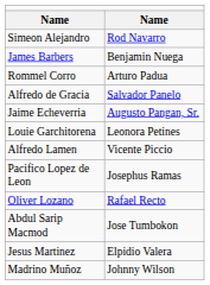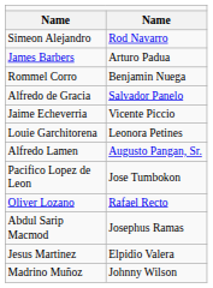James Barbers | column 2: Benjamin Nuega -> Arturo Padua
Rommel Corro | column 2: Arturo Padua -> Benjamin Nuega
Jaime Echeverria | column 2: Augusto Pangan, Sr. -> Vicente Piccio
Alfredo Lamen | column 2: Vicente Piccio -> Augusto Pangan, Sr.
Pacifico Lopez de Leon | column 2: Josephus Ramas -> Jose Tumbokon
Abdul Sarip Macmod | column 2: Jose Tumbokon -> Josephus Ramas
